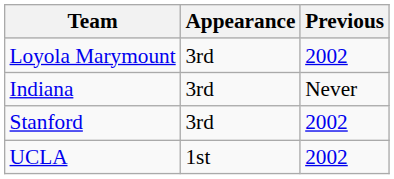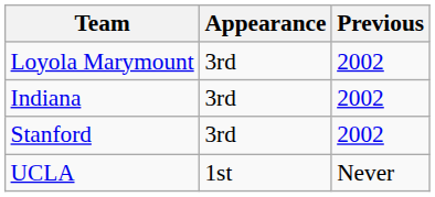Indiana | Previous: Never -> 2002
UCLA | Previous: 2002 -> Never
